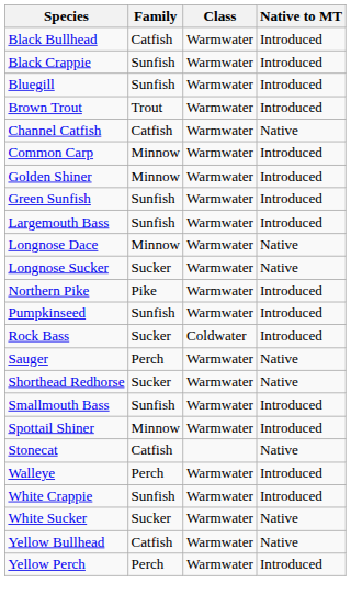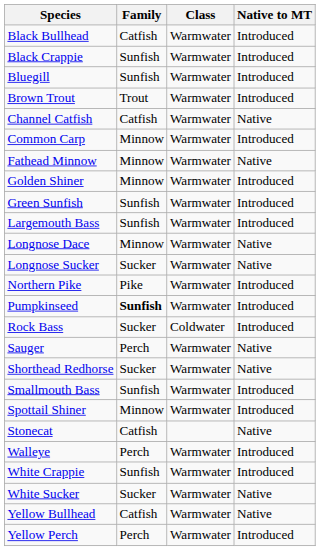+ row: Fathead Minnow | Minnow | Warmwater | Native
Pumpkinseed | Family: normal -> bold
